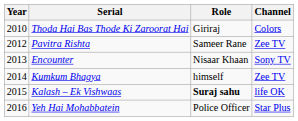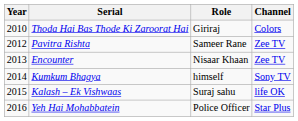Encounter | Channel: Sony TV -> Zee TV
Kumkum Bhagya | Channel: Zee TV -> Sony TV
Kalash – Ek Vishwaas | Role: bold -> normal
